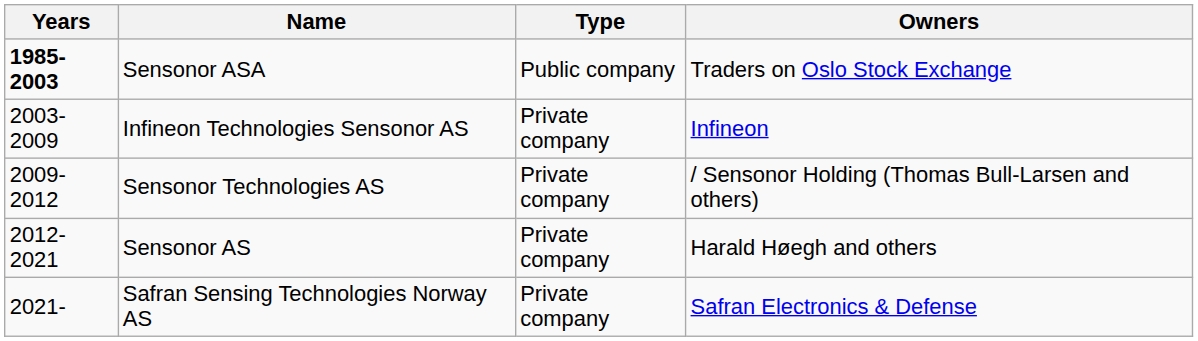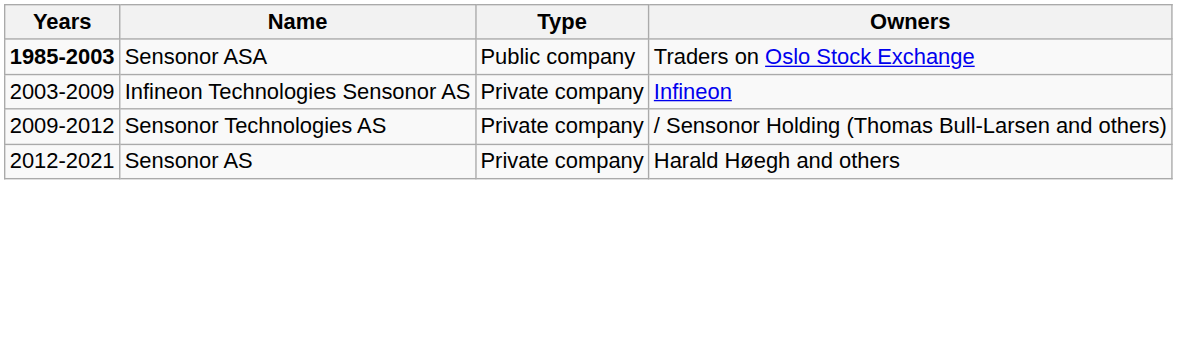- row: 2021- | Safran Sensing Technologies Norway AS | Private company | Safran Electronics & Defense
